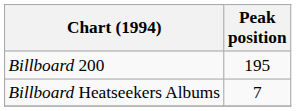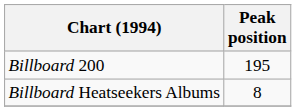Billboard Heatseekers Albums | Peak position: 7 -> 8
